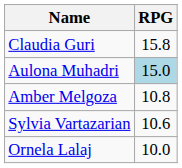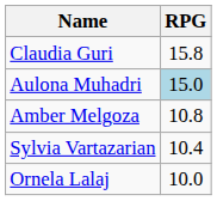Sylvia Vartazarian | RPG: 10.6 -> 10.4
